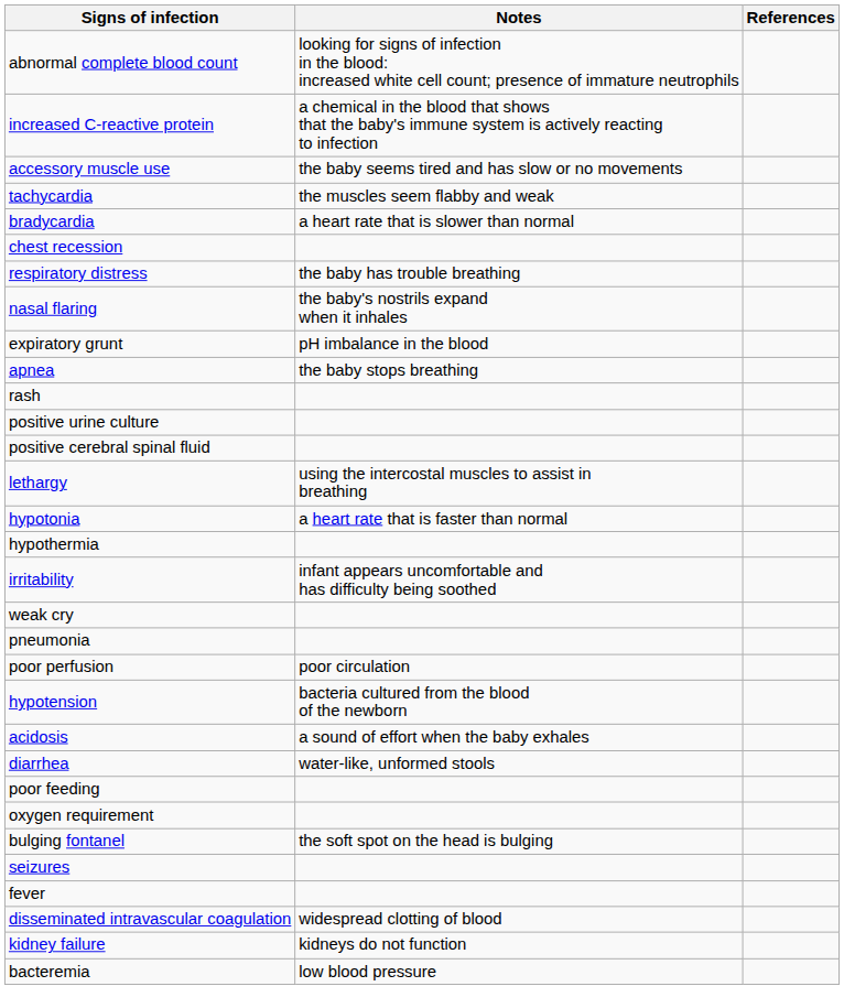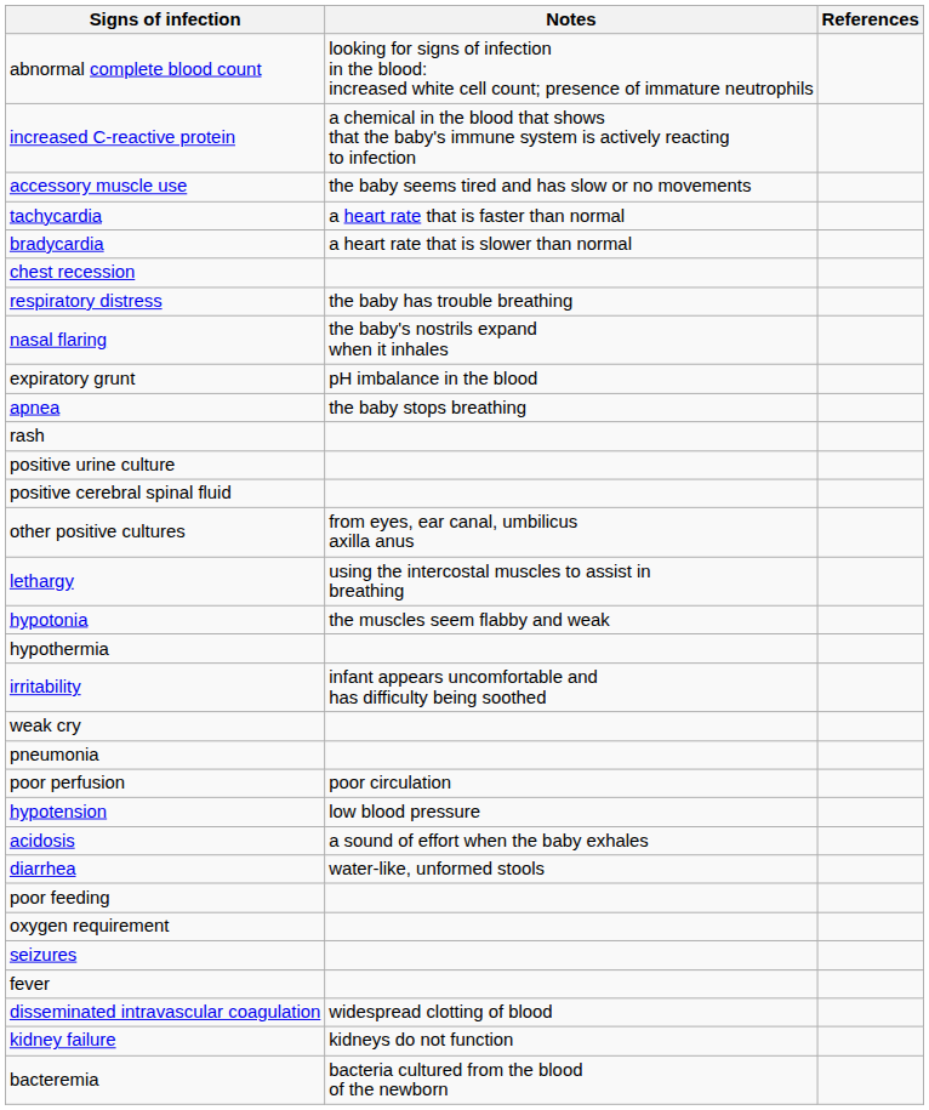tachycardia | Notes: the muscles seem flabby and weak -> a heart rate that is faster than normal
+ row: other positive cultures | from eyes, ear canal, umbilicus axilla anus
hypotonia | Notes: a heart rate that is faster than normal -> the muscles seem flabby and weak
hypotension | Notes: bacteria cultured from the blood of the newborn -> low blood pressure
- row: bulging fontanel | the soft spot on the head is bulging
bacteremia | Notes: low blood pressure -> bacteria cultured from the blood of the newborn
